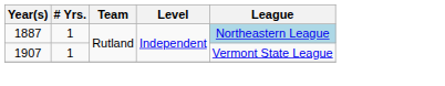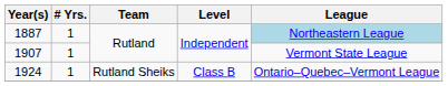+ row: 1924 | 1 | Rutland Sheiks | Class B | Ontario–Quebec–Vermont League
